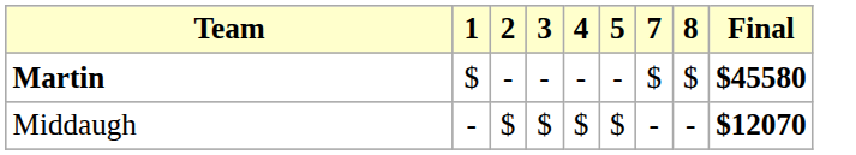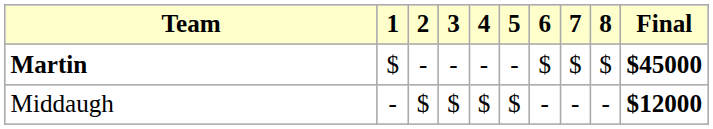+ column: 6 | $ | -
Martin | Final: $45580 -> $45000
Middaugh | Final: $12070 -> $12000
